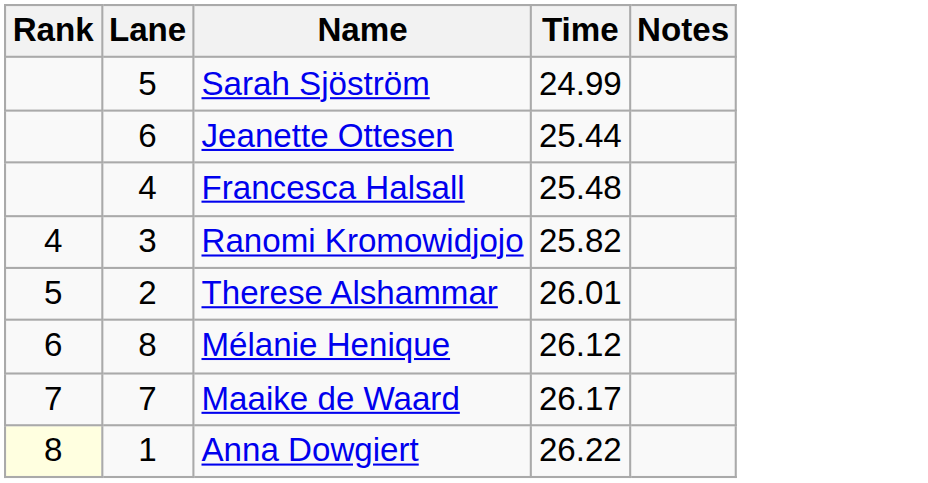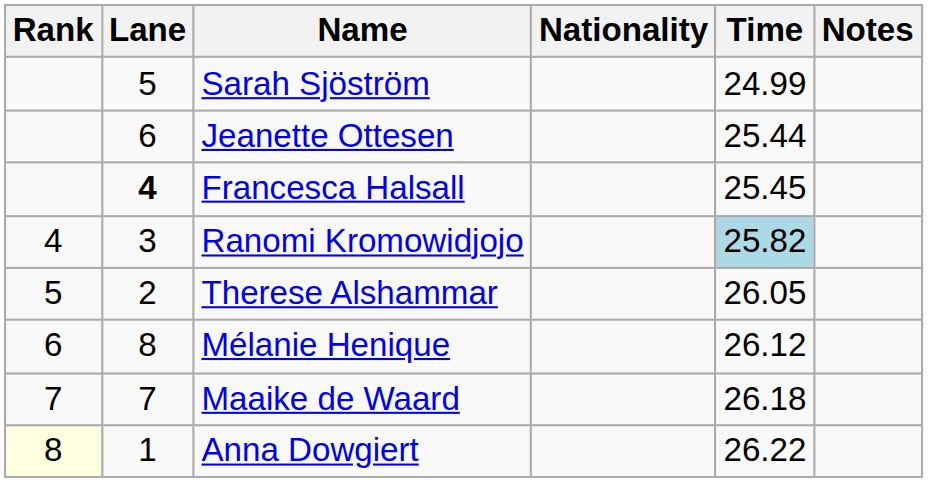+ column: Nationality
Francesca Halsall | Lane: normal -> bold
Francesca Halsall | Time: 25.48 -> 25.45
Ranomi Kromowidjojo | Time: no background -> lightblue background
Therese Alshammar | Time: 26.01 -> 26.05
Maaike de Waard | Time: 26.17 -> 26.18
